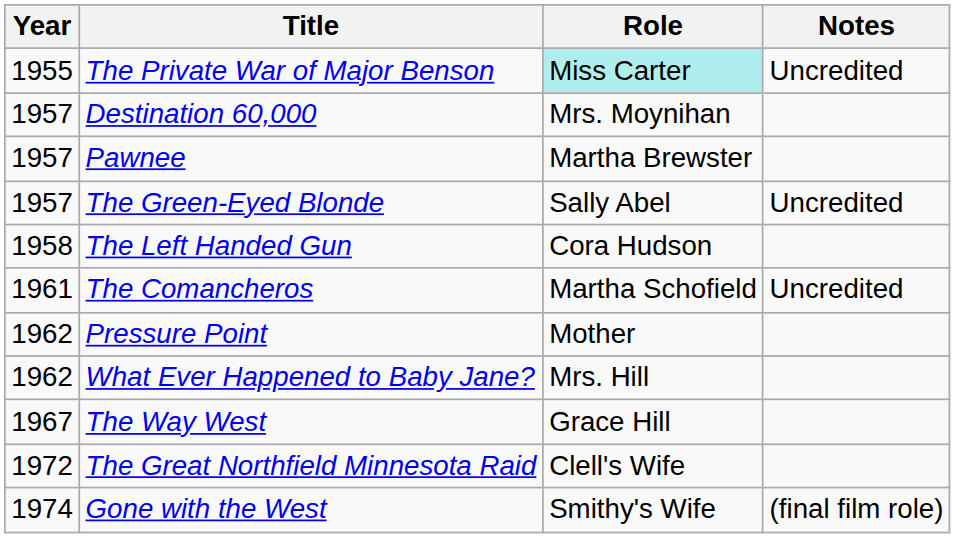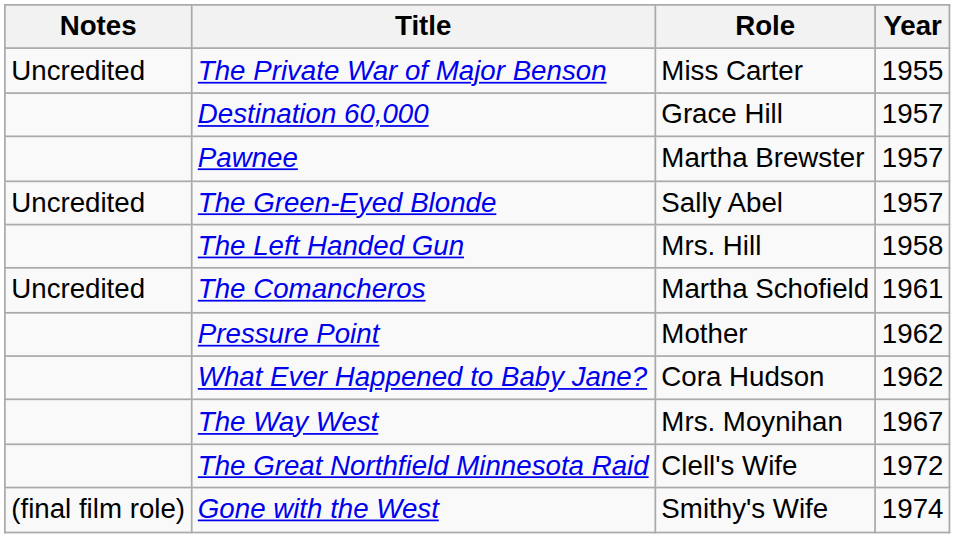columns swapped: Year <-> Notes
The Private War of Major Benson | Role: paleturquoise background -> no background
Destination 60,000 | Role: Mrs. Moynihan -> Grace Hill
The Left Handed Gun | Role: Cora Hudson -> Mrs. Hill
What Ever Happened to Baby Jane? | Role: Mrs. Hill -> Cora Hudson
The Way West | Role: Grace Hill -> Mrs. Moynihan
